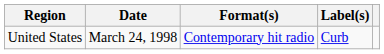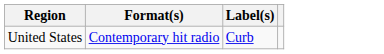- column: Date | March 24, 1998
